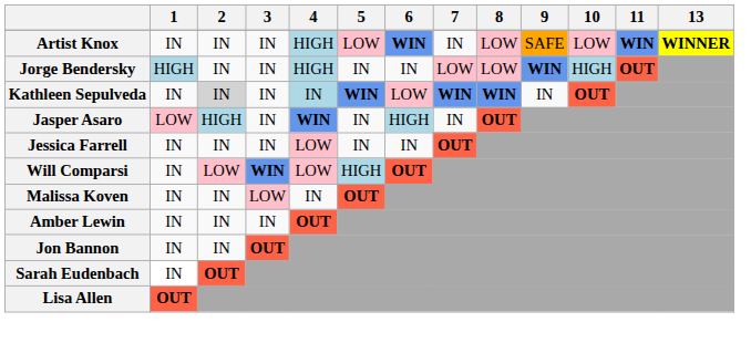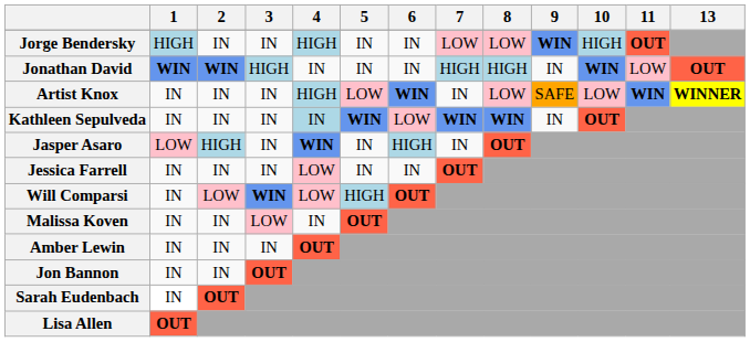rows swapped: Artist Knox <-> Jorge Bendersky
+ row: Jonathan David | WIN | WIN | HIGH | IN | IN | IN | HIGH | HIGH | IN | WIN | LOW | OUT
Kathleen Sepulveda | 2: lightgrey background -> no background
